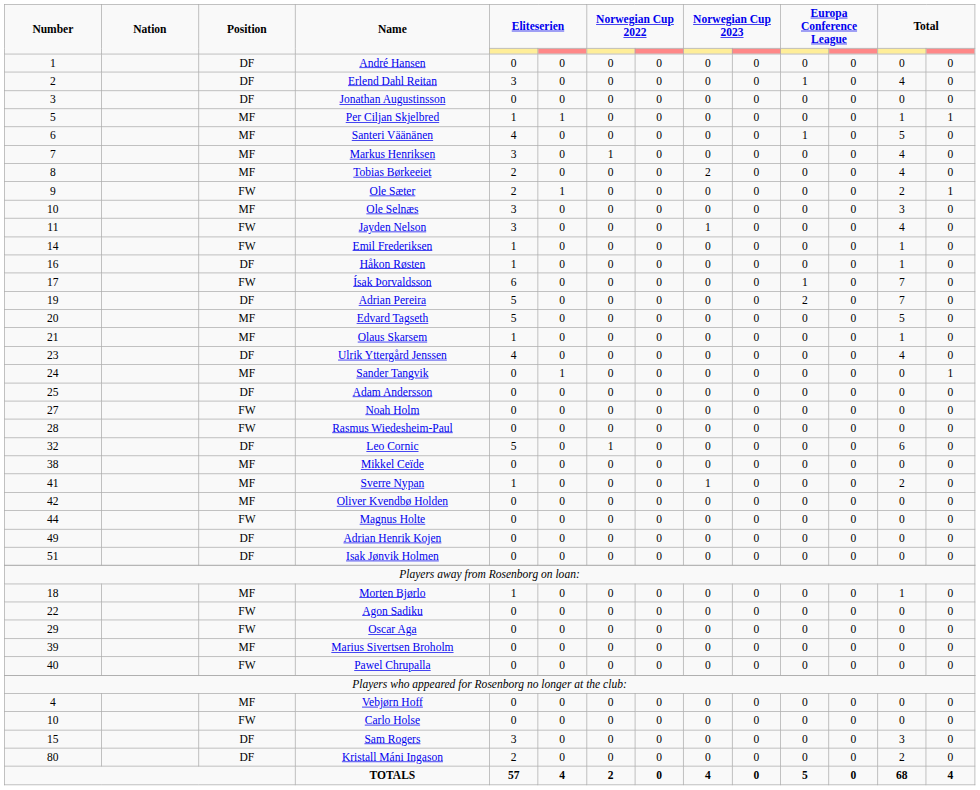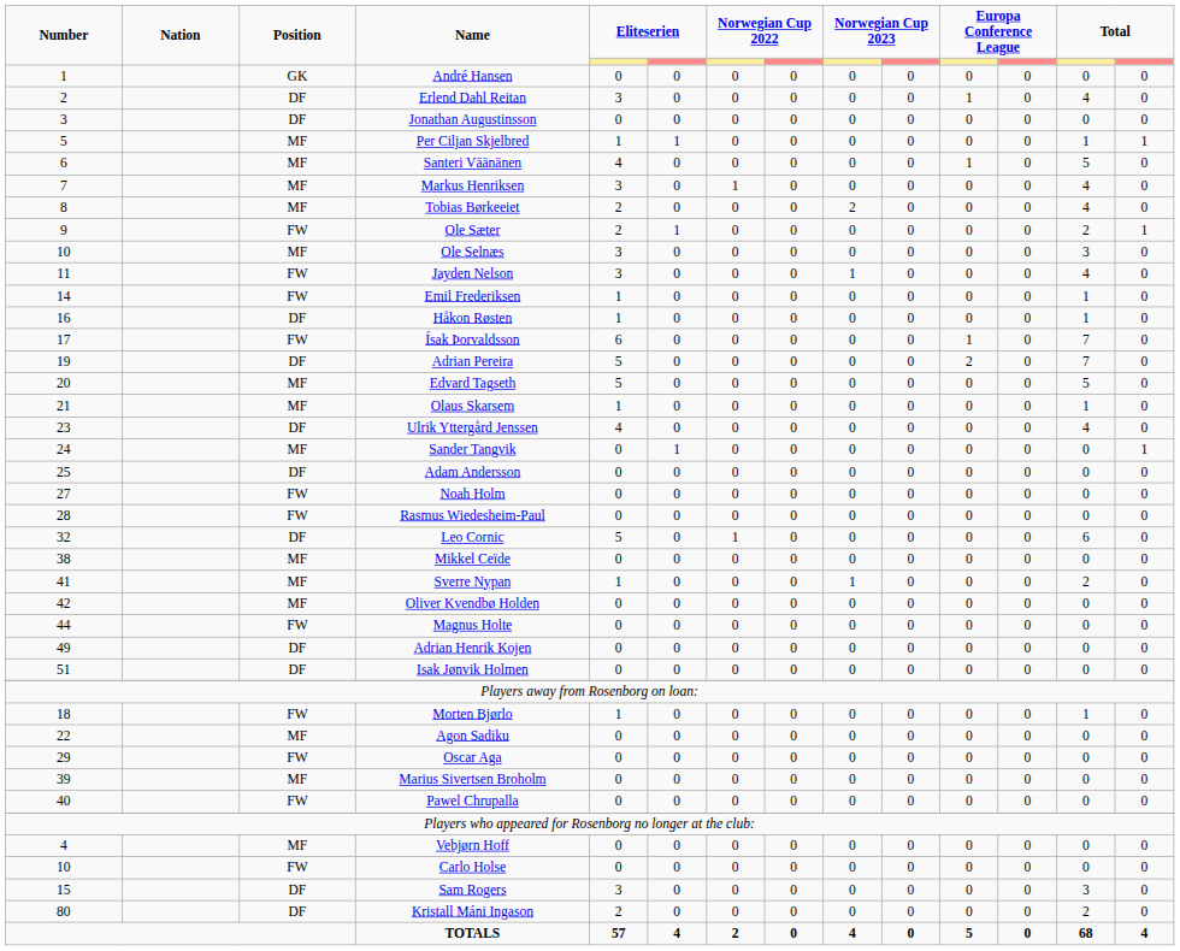André Hansen | Position: DF -> GK
Morten Bjørlo | Position: MF -> FW
Agon Sadiku | Position: FW -> MF
